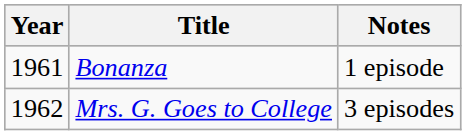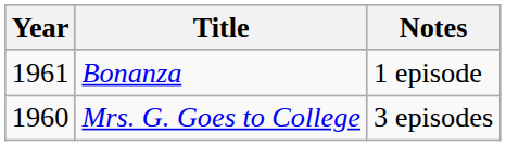Mrs. G. Goes to College | Year: 1962 -> 1960
